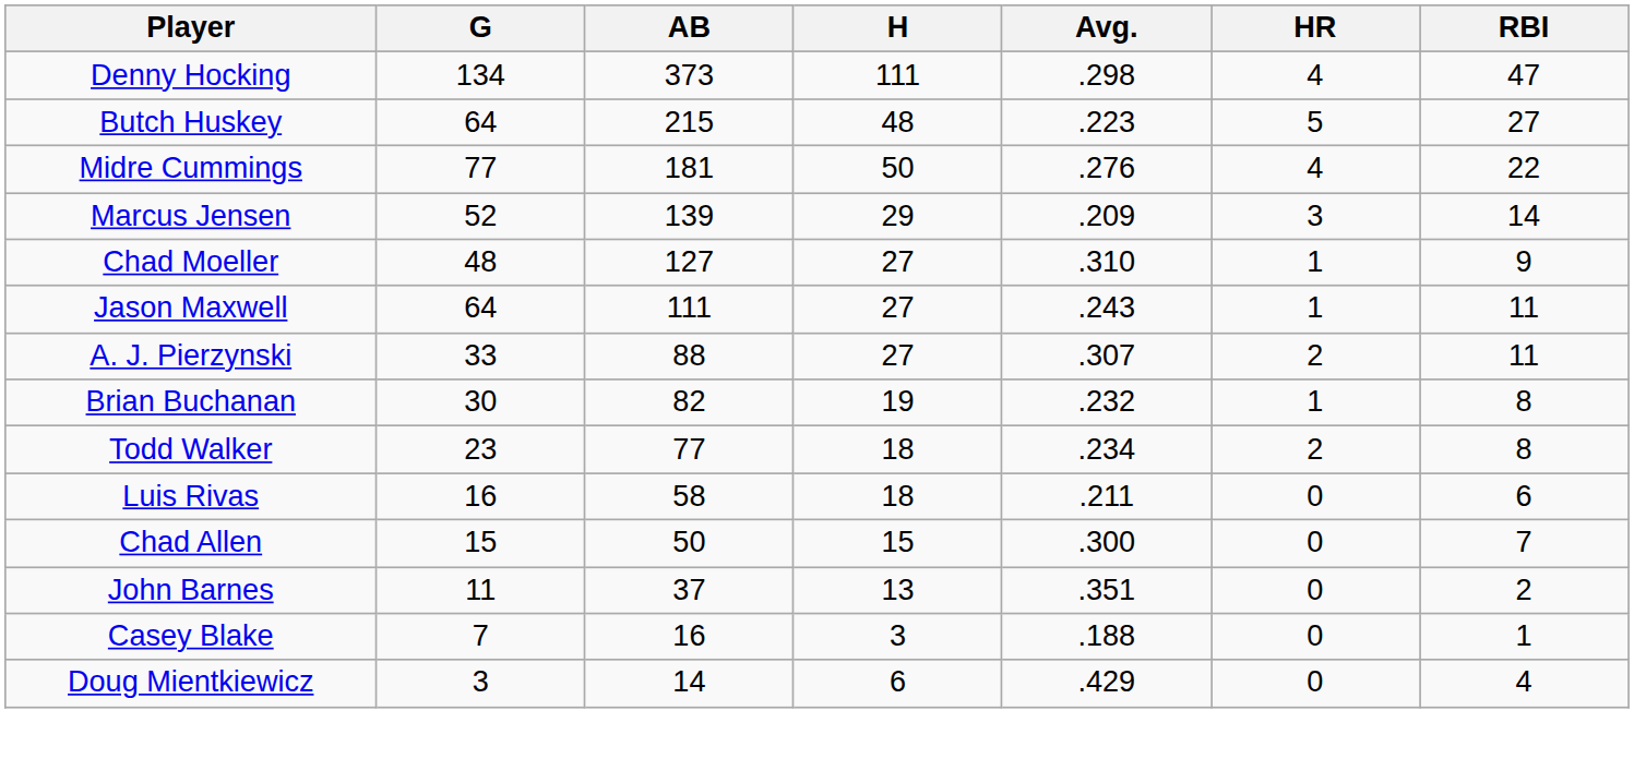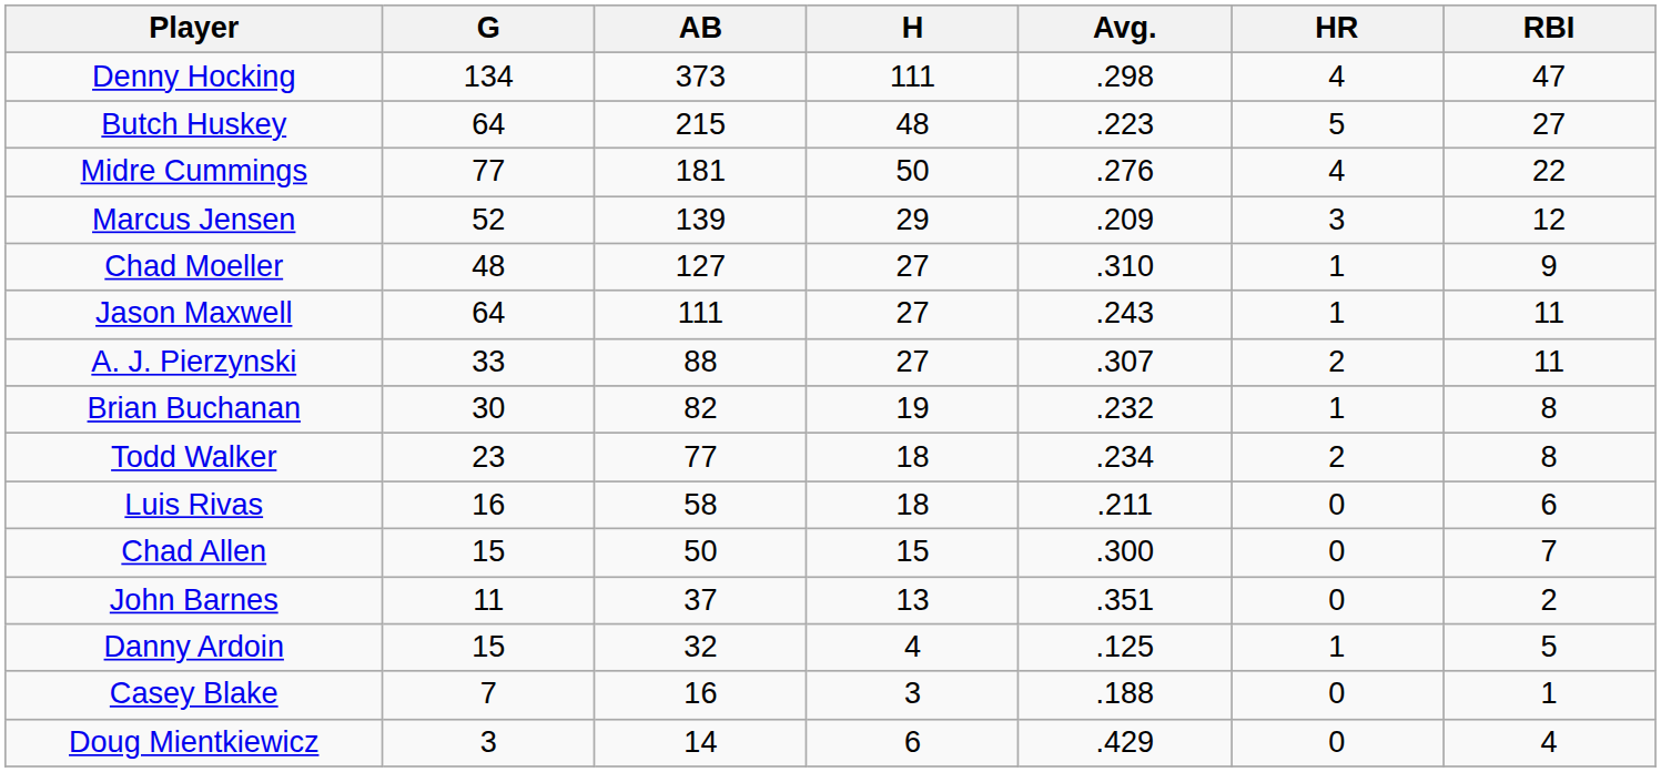Marcus Jensen | RBI: 14 -> 12
+ row: Danny Ardoin | 15 | 32 | 4 | .125 | 1 | 5
